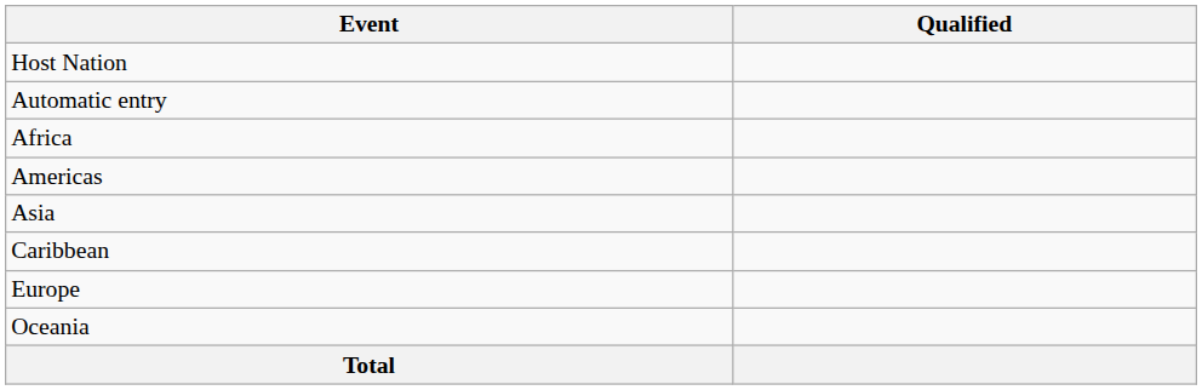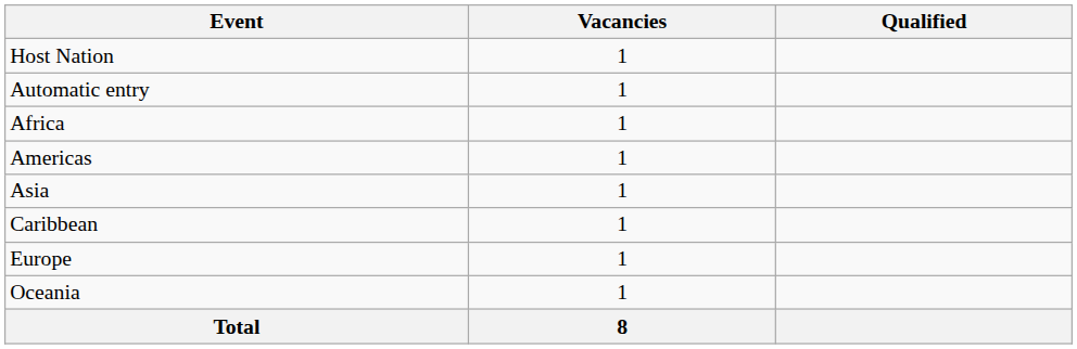+ column: Vacancies | 1 | 1 | 1 | 1 | 1 | 1 | 1 | 1 | 8
